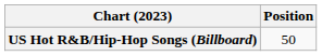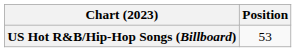US Hot R&B/Hip-Hop Songs (Billboard) | Position: 50 -> 53
